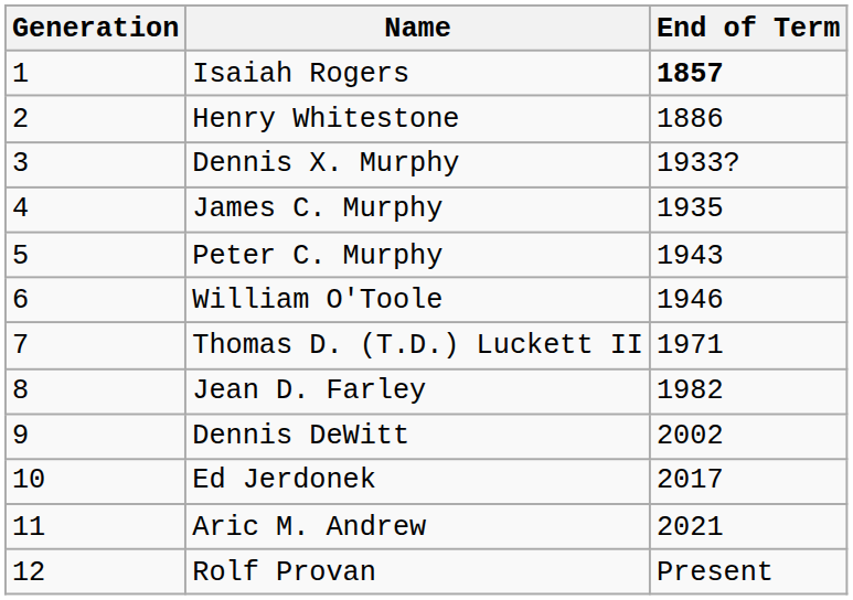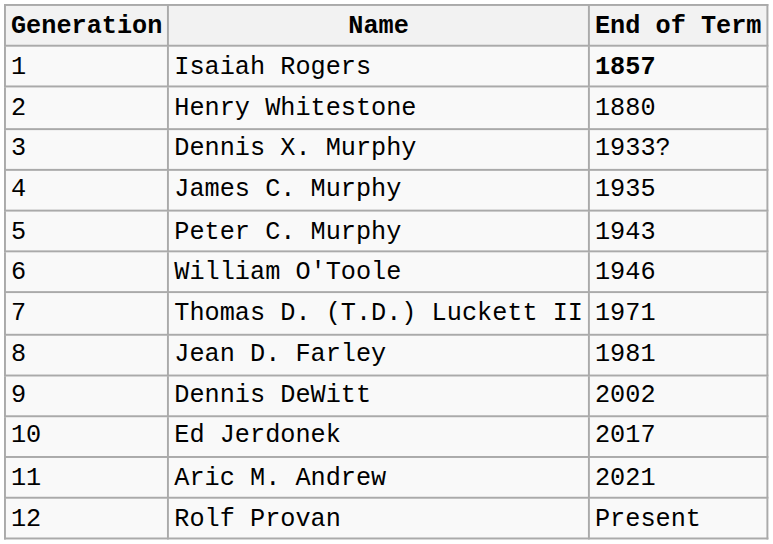Henry Whitestone | End of Term: 1886 -> 1880
Jean D. Farley | End of Term: 1982 -> 1981
